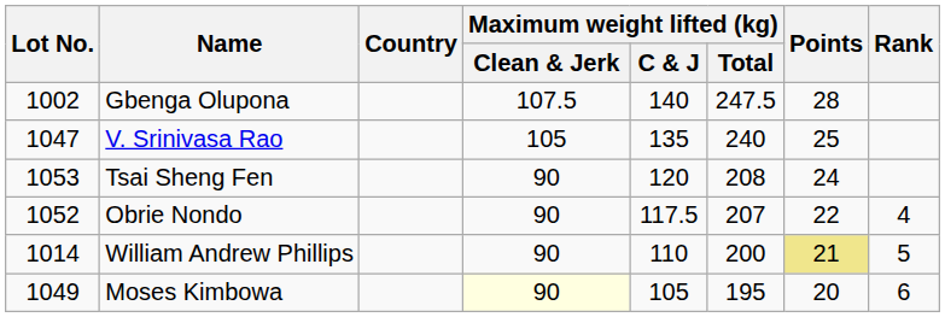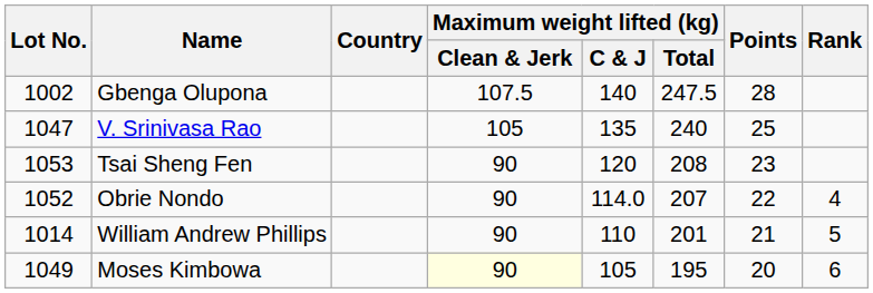Tsai Sheng Fen | Points: 24 -> 23
Obrie Nondo | Maximum weight lifted (kg) / C & J: 117.5 -> 114.0
William Andrew Phillips | Maximum weight lifted (kg) / Total: 200 -> 201
William Andrew Phillips | Points: khaki background -> no background
